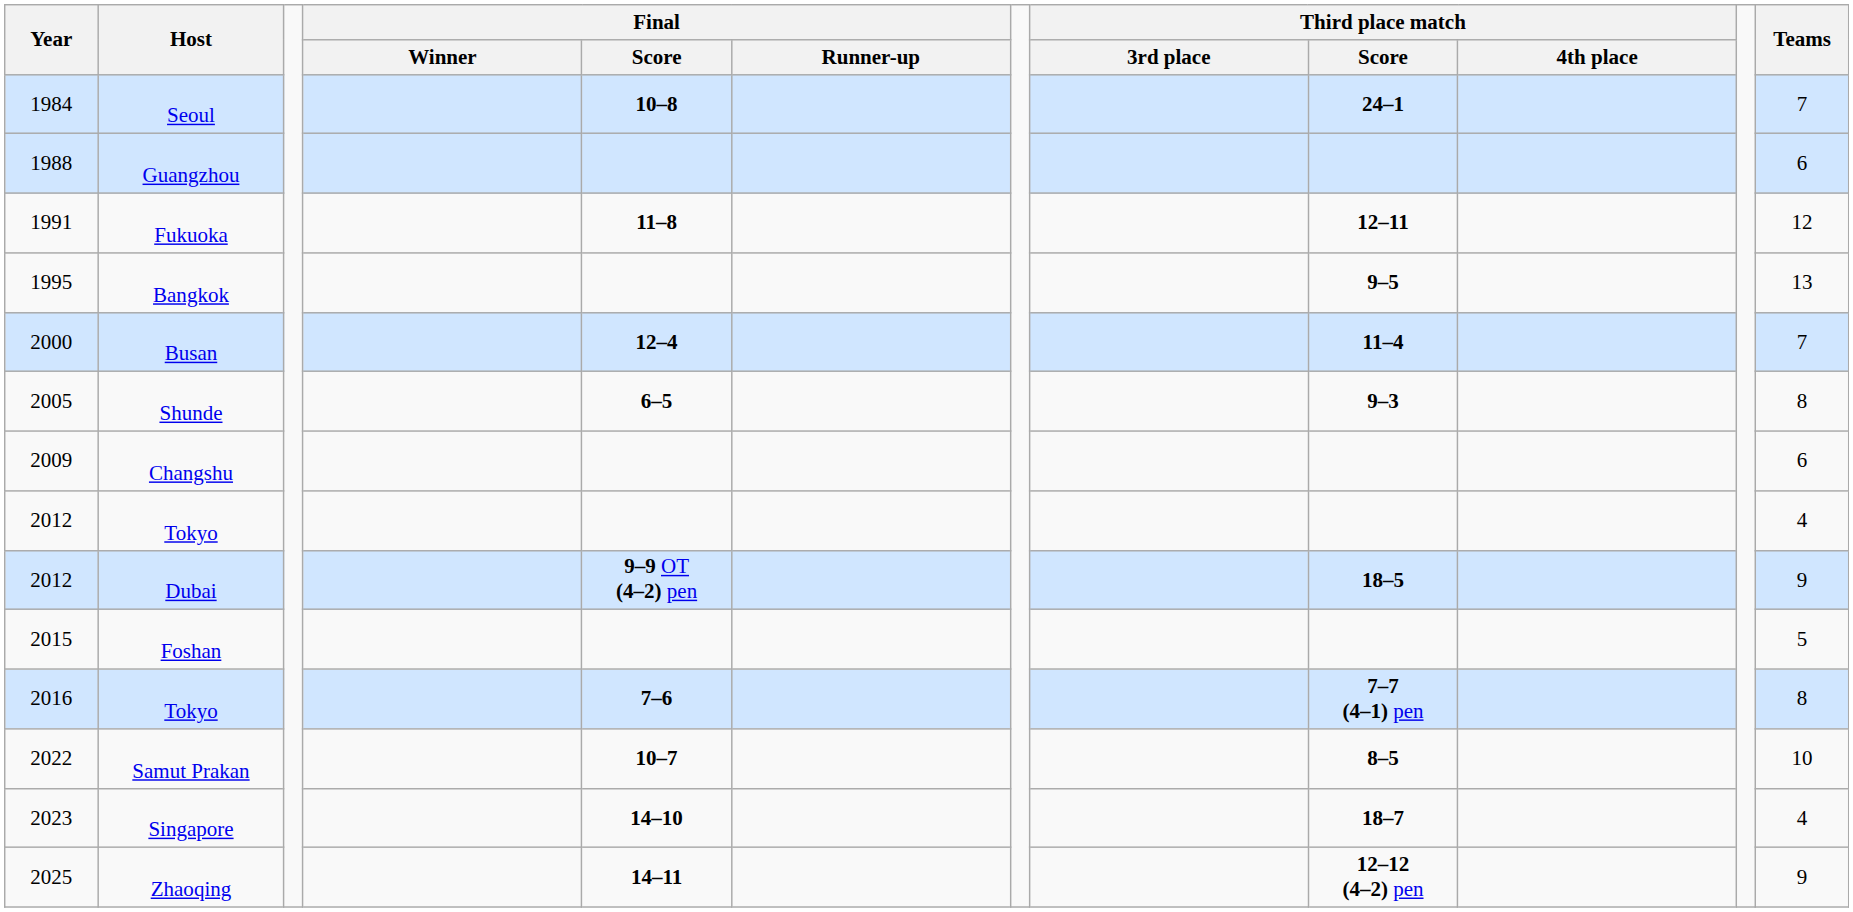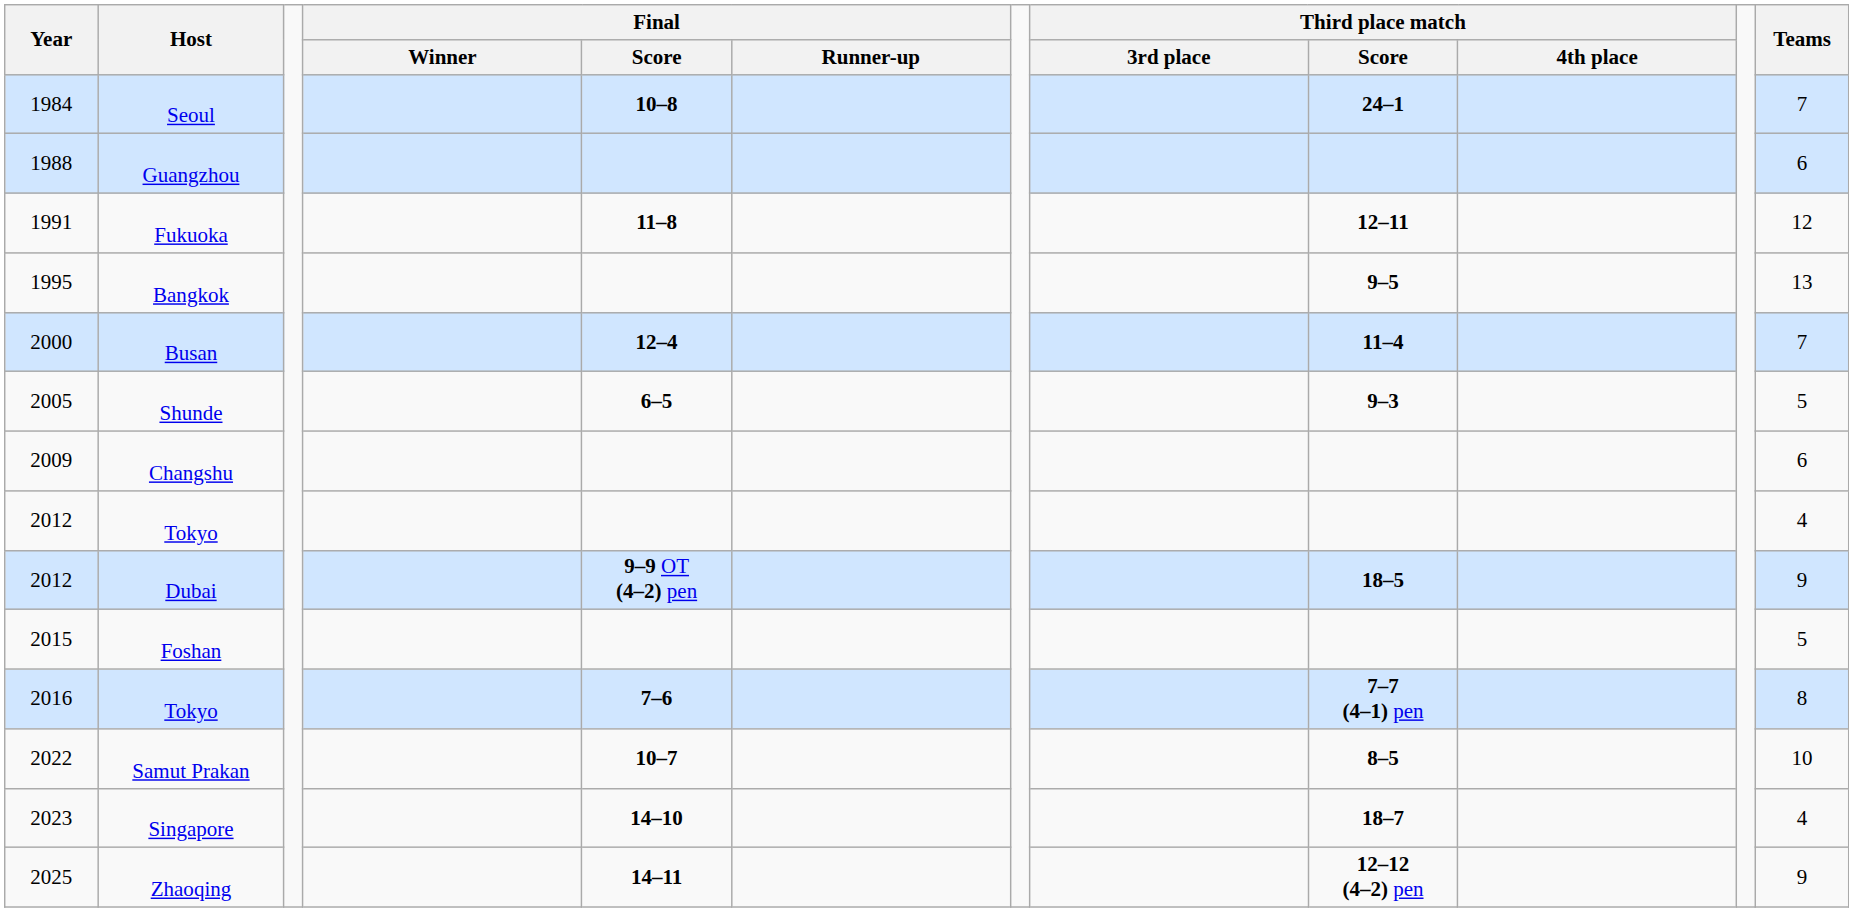Shunde | Teams: 8 -> 5
